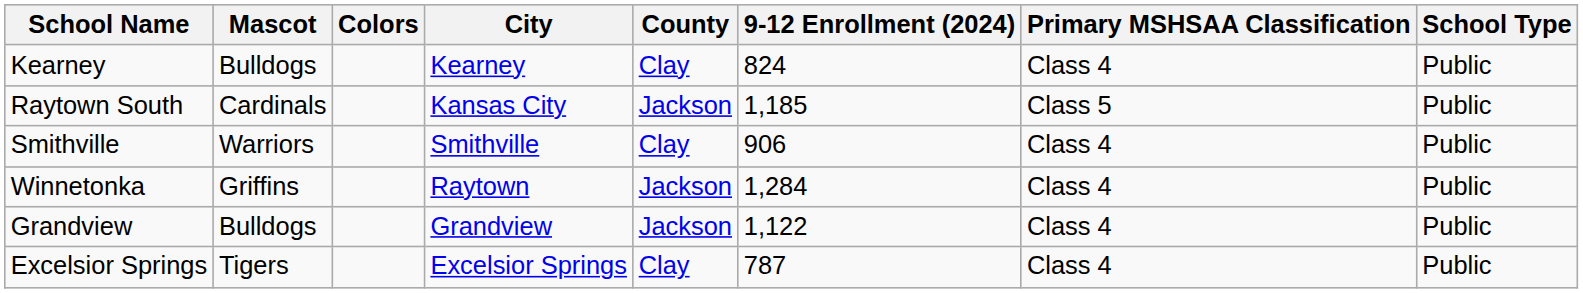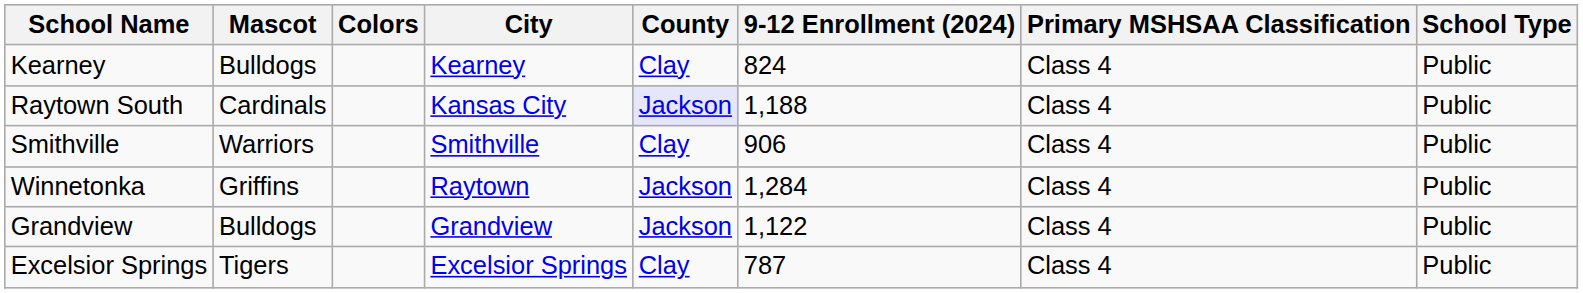Raytown South | County: no background -> lavender background
Raytown South | 9-12 Enrollment (2024): 1,185 -> 1,188
Raytown South | Primary MSHSAA Classification: Class 5 -> Class 4
